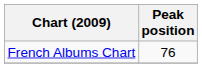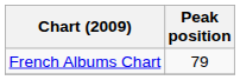French Albums Chart | Peak position: 76 -> 79
